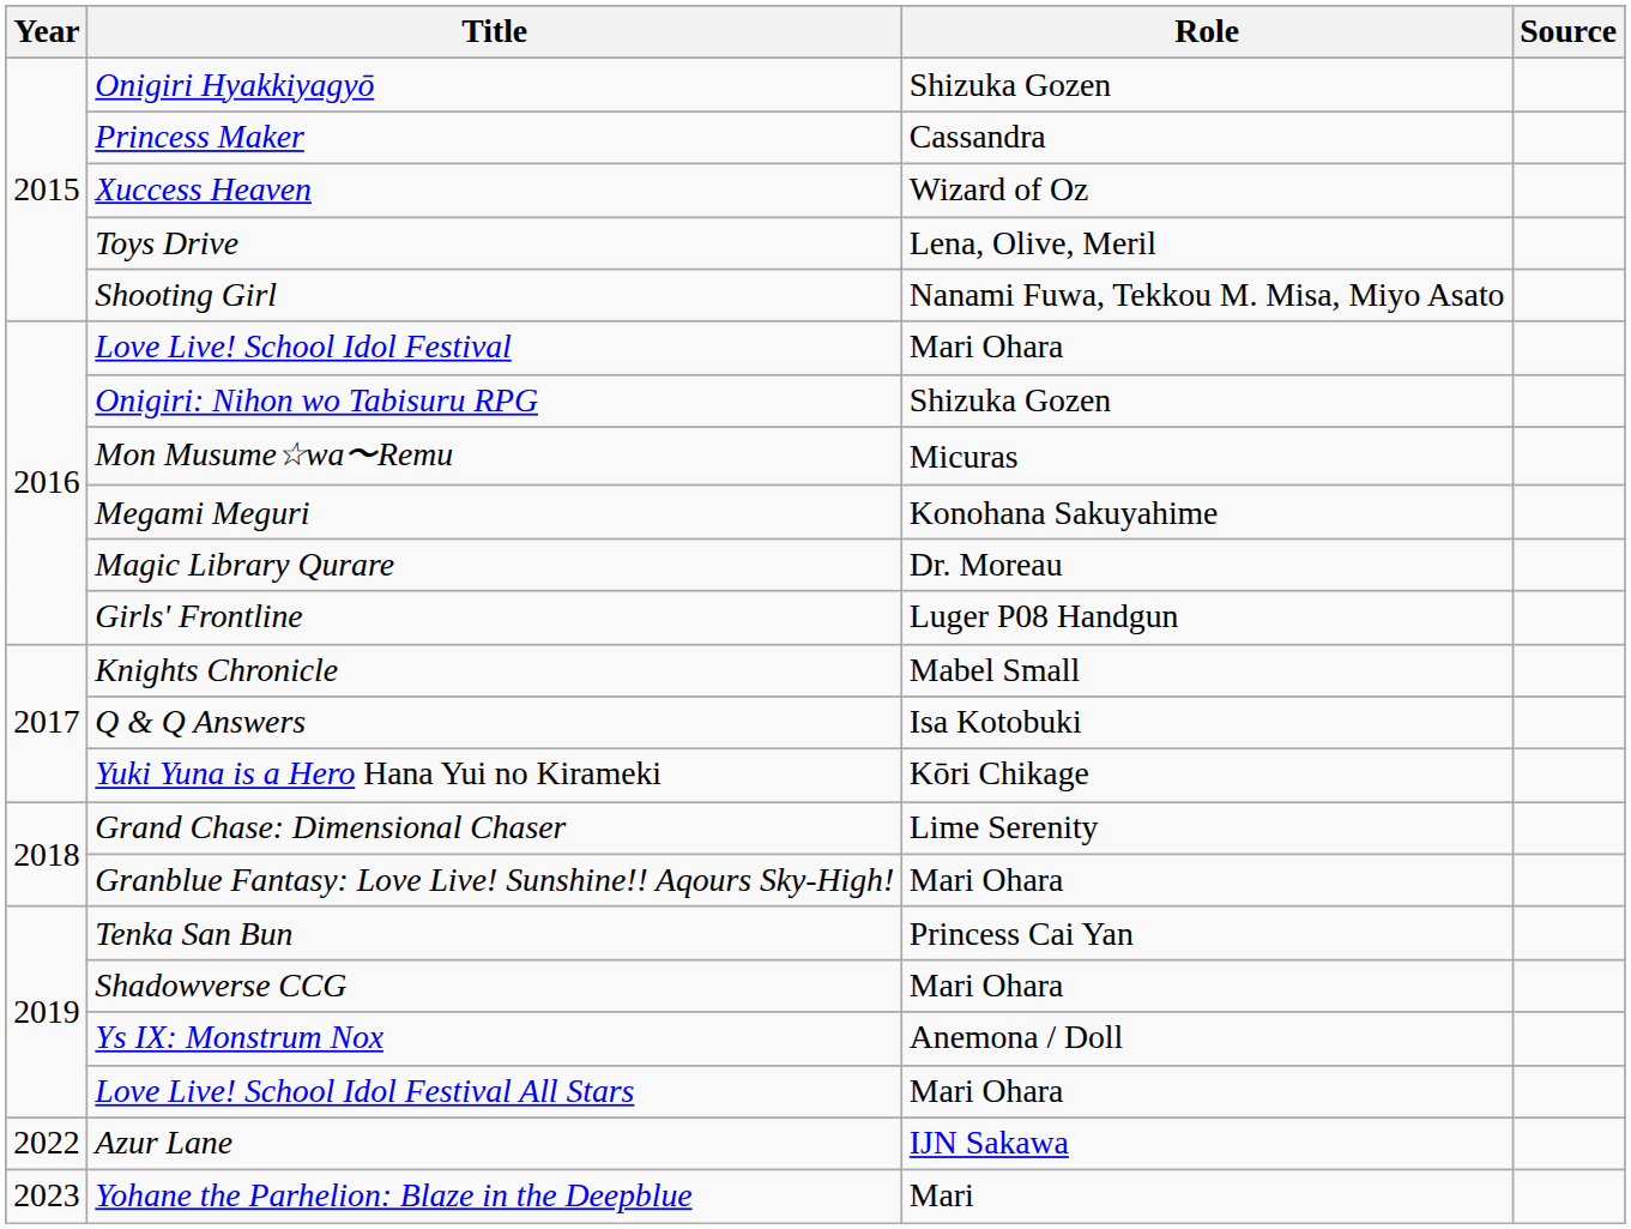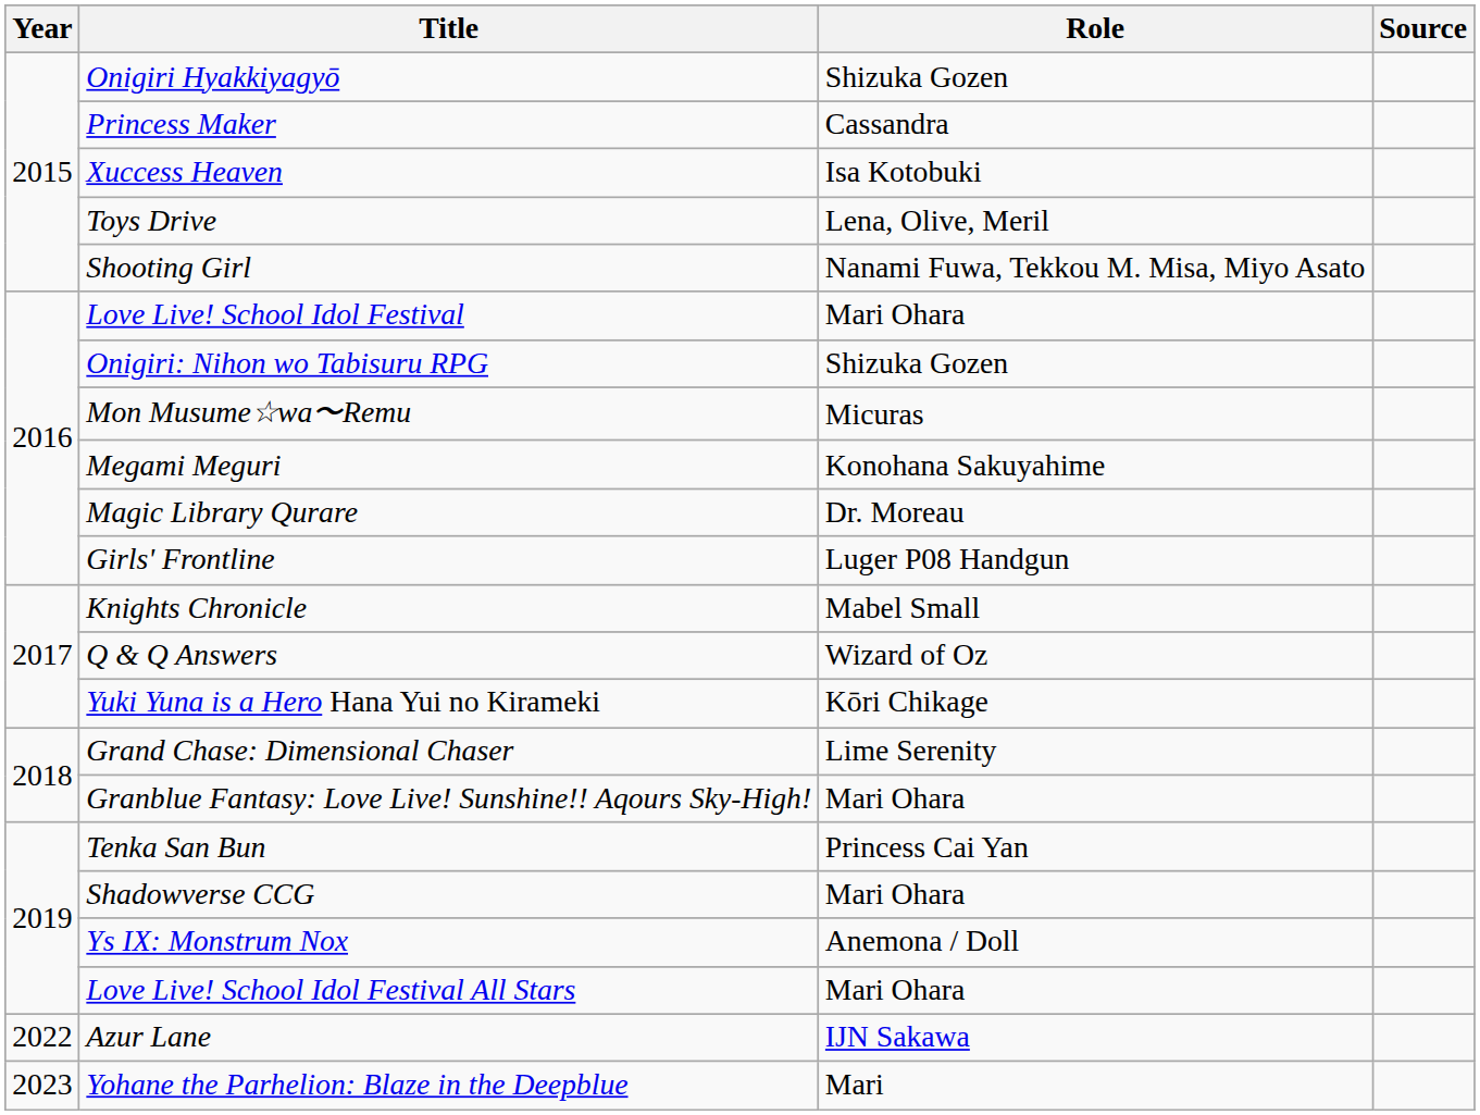Xuccess Heaven | Role: Wizard of Oz -> Isa Kotobuki
Q & Q Answers | Role: Isa Kotobuki -> Wizard of Oz
